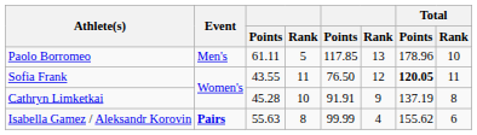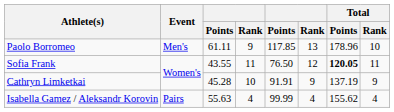Paolo Borromeo | column 4: 5 -> 9
Cathryn Limketkai | Total / Rank: 8 -> 9
Isabella Gamez / Aleksandr Korovin | Event: bold -> normal
Isabella Gamez / Aleksandr Korovin | column 4: 8 -> 4
Isabella Gamez / Aleksandr Korovin | Total / Rank: 6 -> 4
